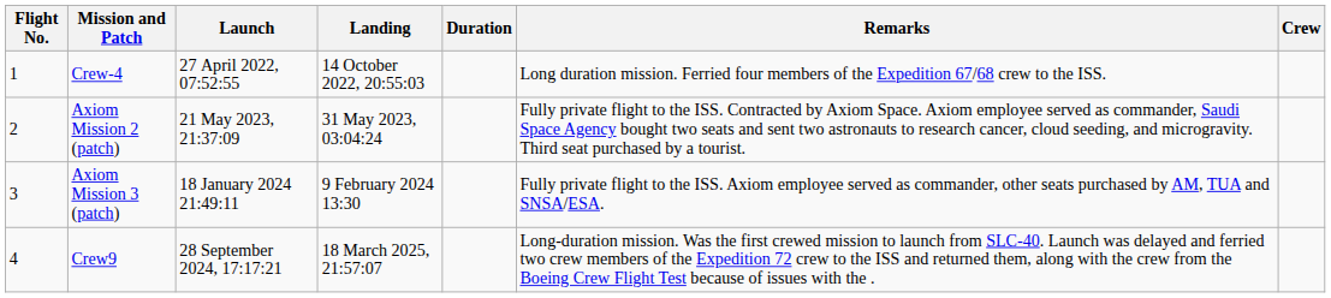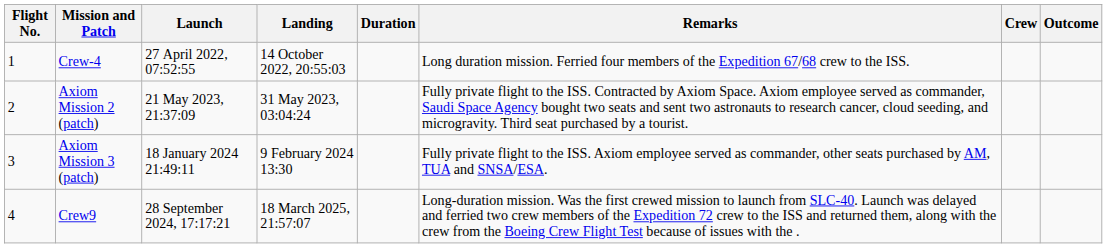+ column: Outcome
